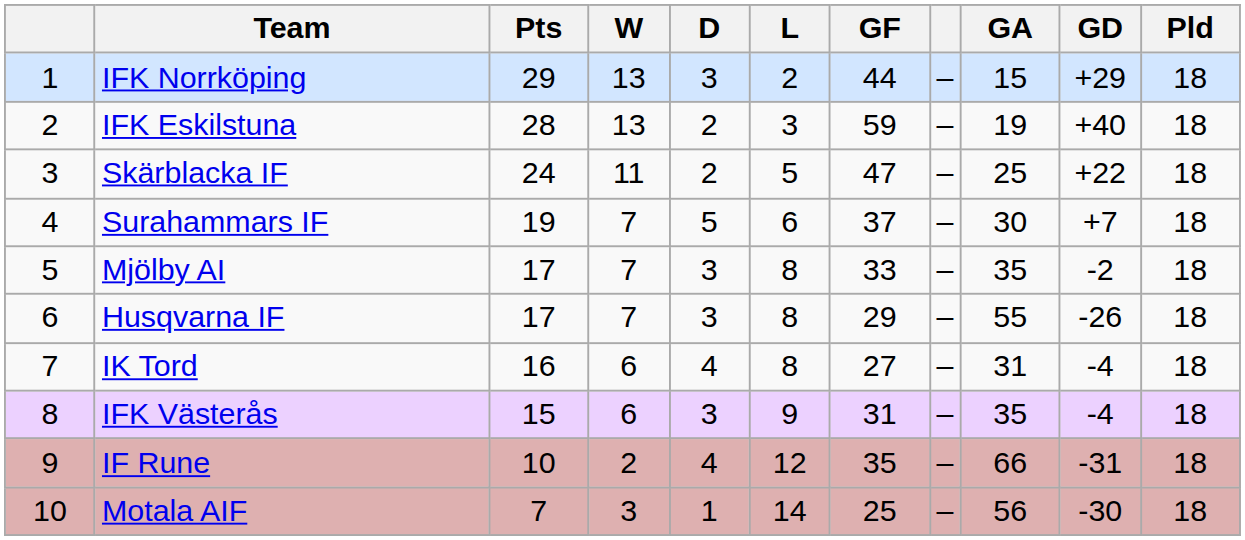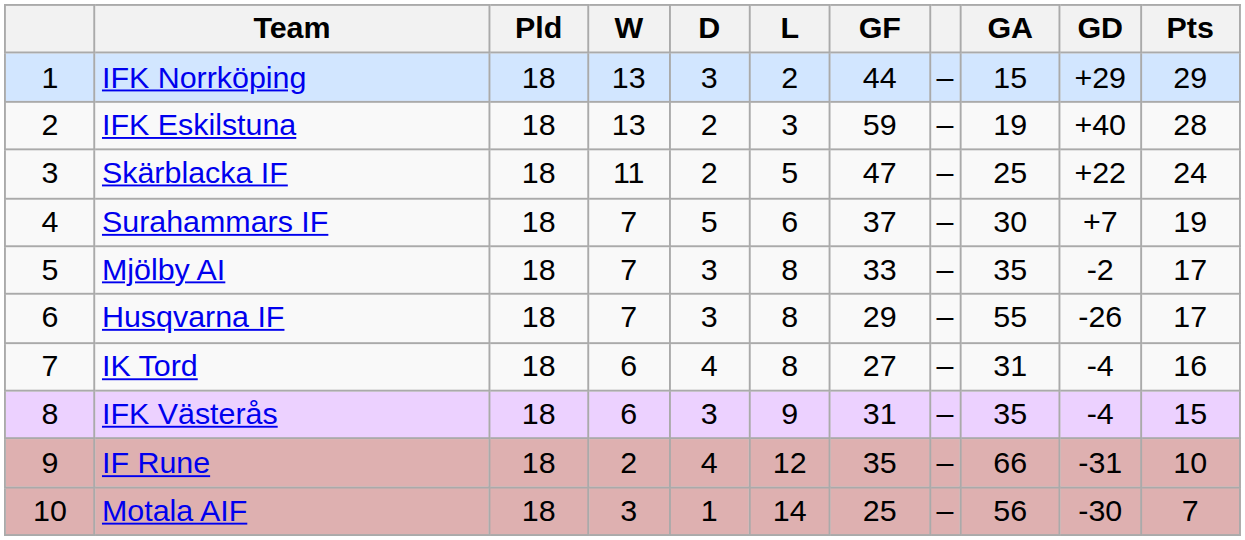columns swapped: Pld <-> Pts
